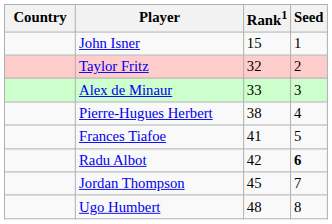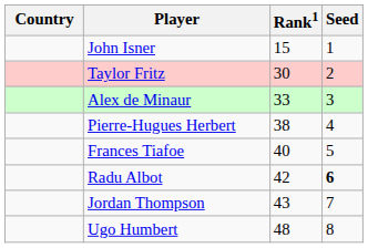Taylor Fritz | Rank1: 32 -> 30
Frances Tiafoe | Rank1: 41 -> 40
Jordan Thompson | Rank1: 45 -> 43
